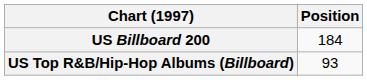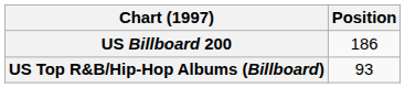US Billboard 200 | Position: 184 -> 186
